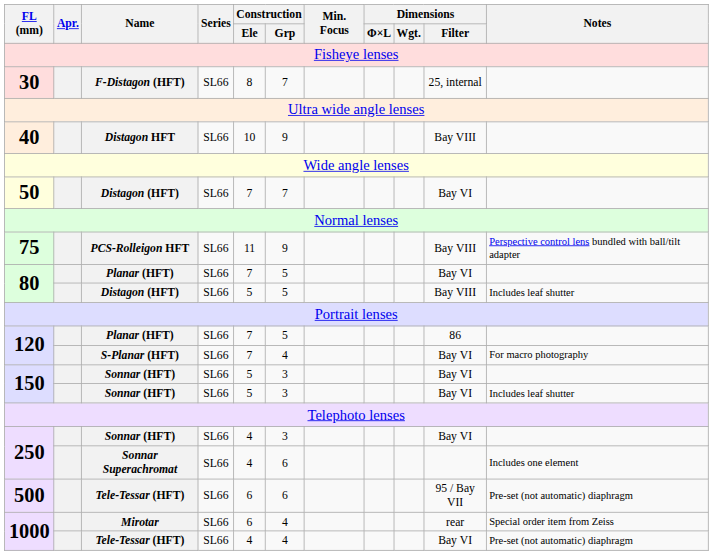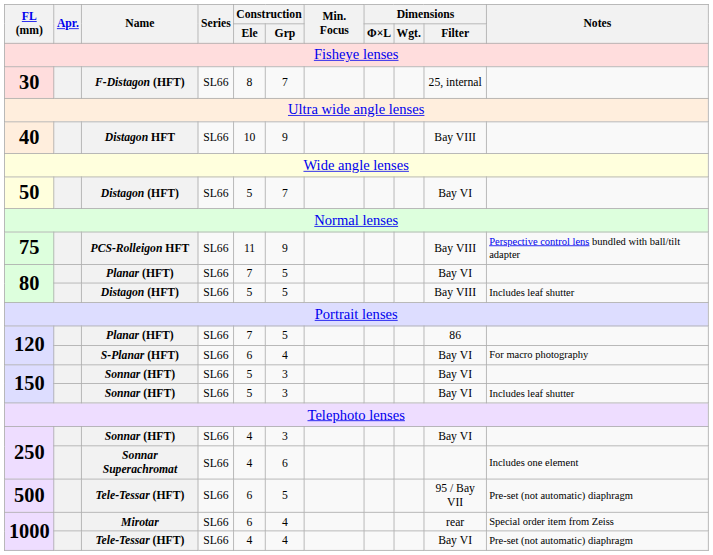50 | Construction / Ele: 7 -> 5
120 / S-Planar (HFT) | Construction / Ele: 7 -> 6
500 | Construction / Grp: 6 -> 5
